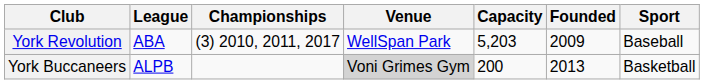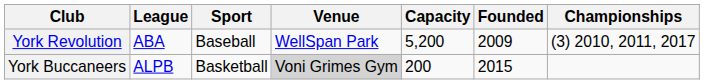columns swapped: Sport <-> Championships
York Revolution | Capacity: 5,203 -> 5,200
York Buccaneers | Founded: 2013 -> 2015
